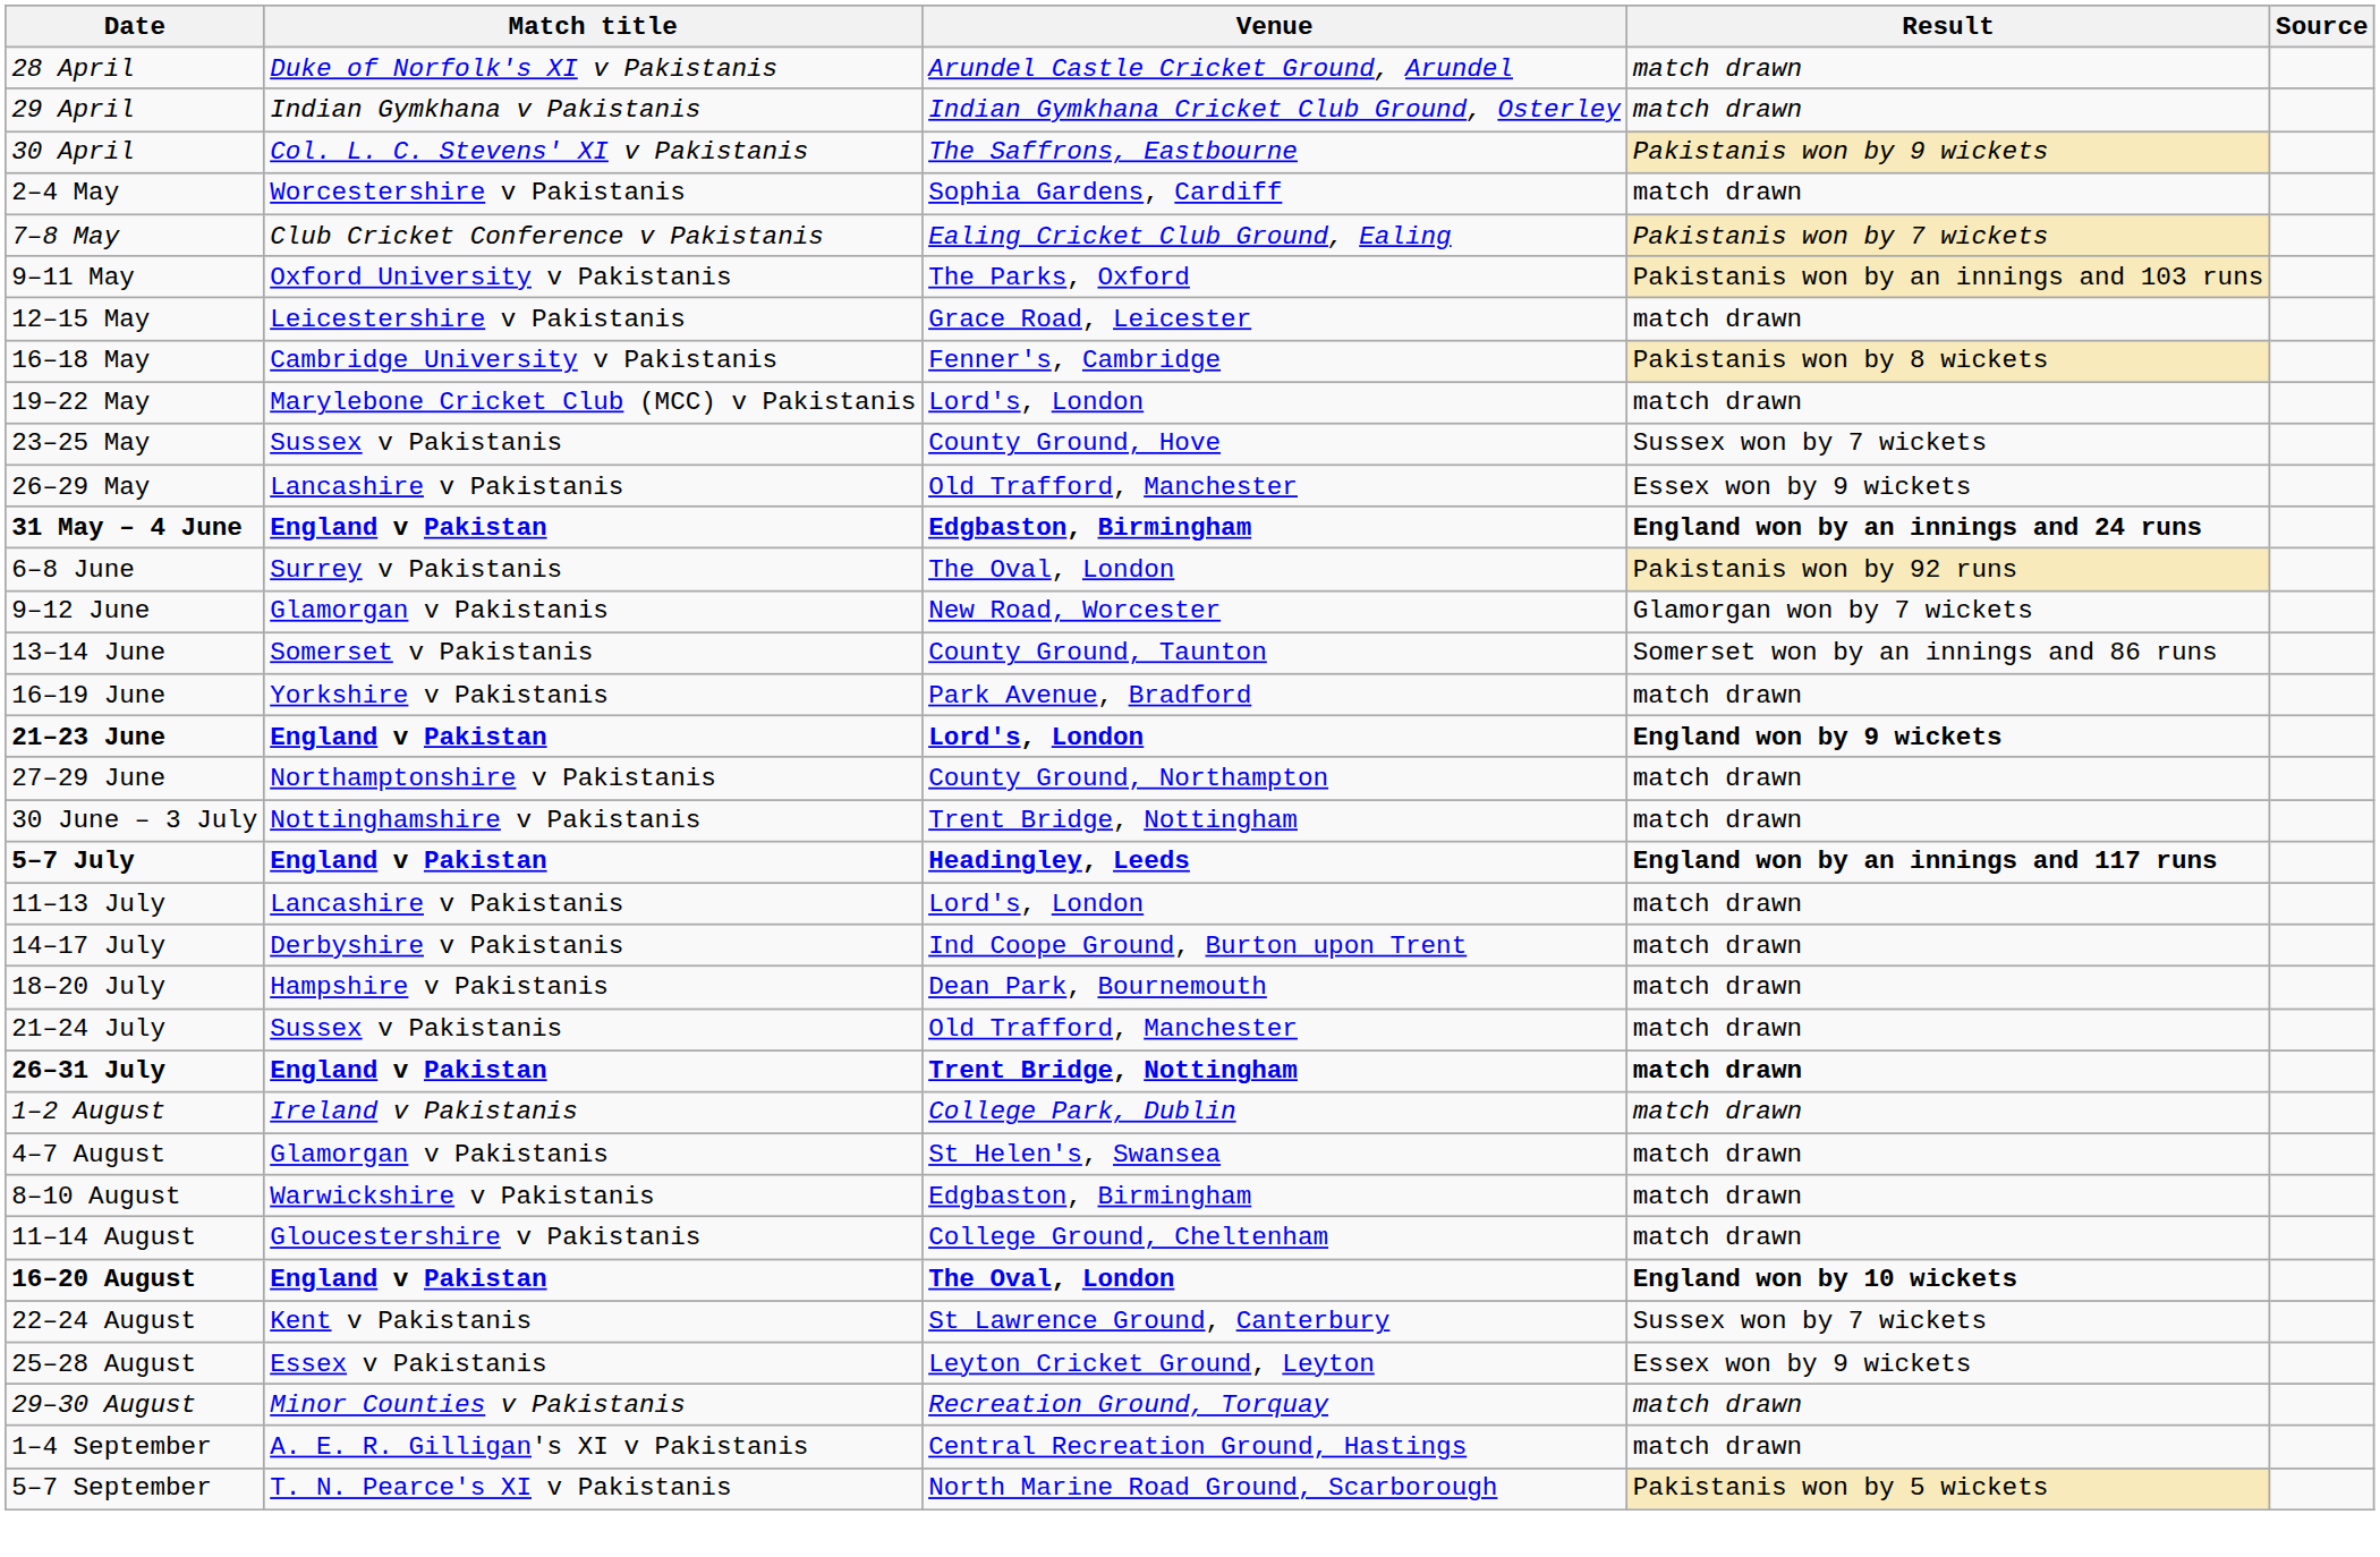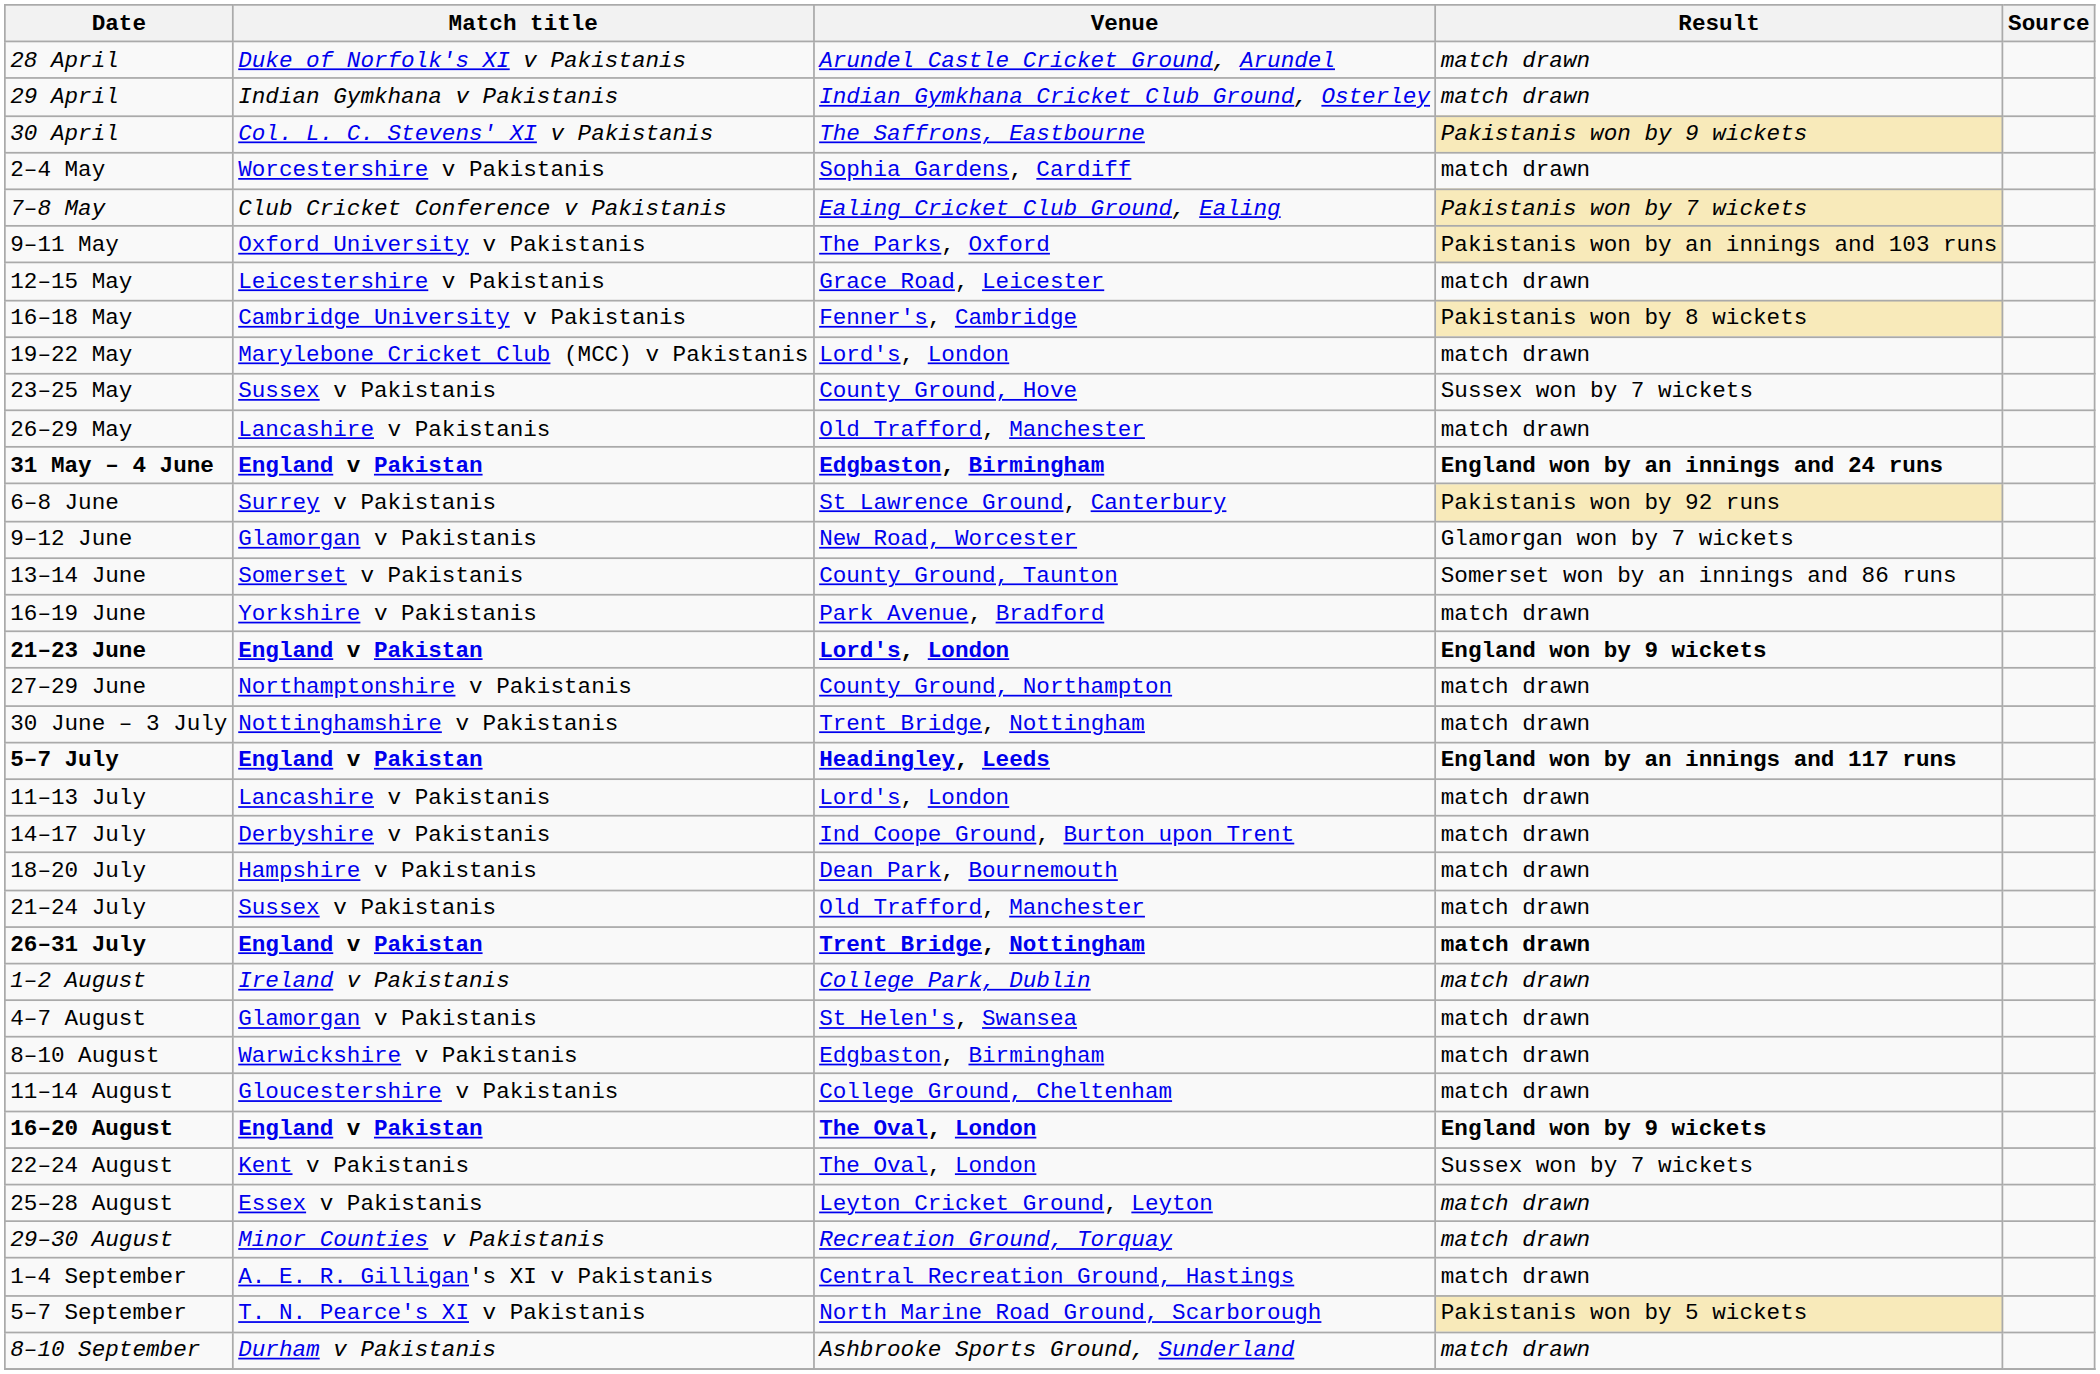26–29 May | Result: Essex won by 9 wickets -> match drawn
6–8 June | Venue: The Oval, London -> St Lawrence Ground, Canterbury
16–20 August | Result: England won by 10 wickets -> England won by 9 wickets
22–24 August | Venue: St Lawrence Ground, Canterbury -> The Oval, London
25–28 August | Result: Essex won by 9 wickets -> match drawn
+ row: 8–10 September | Durham v Pakistanis | Ashbrooke Sports Ground, Sunderland | match drawn
